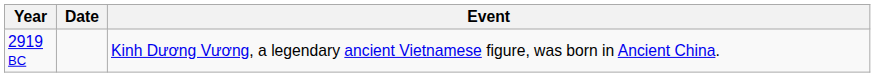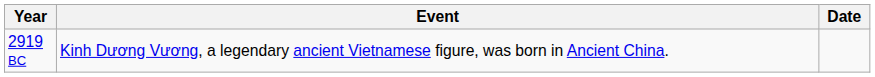columns swapped: Date <-> Event
